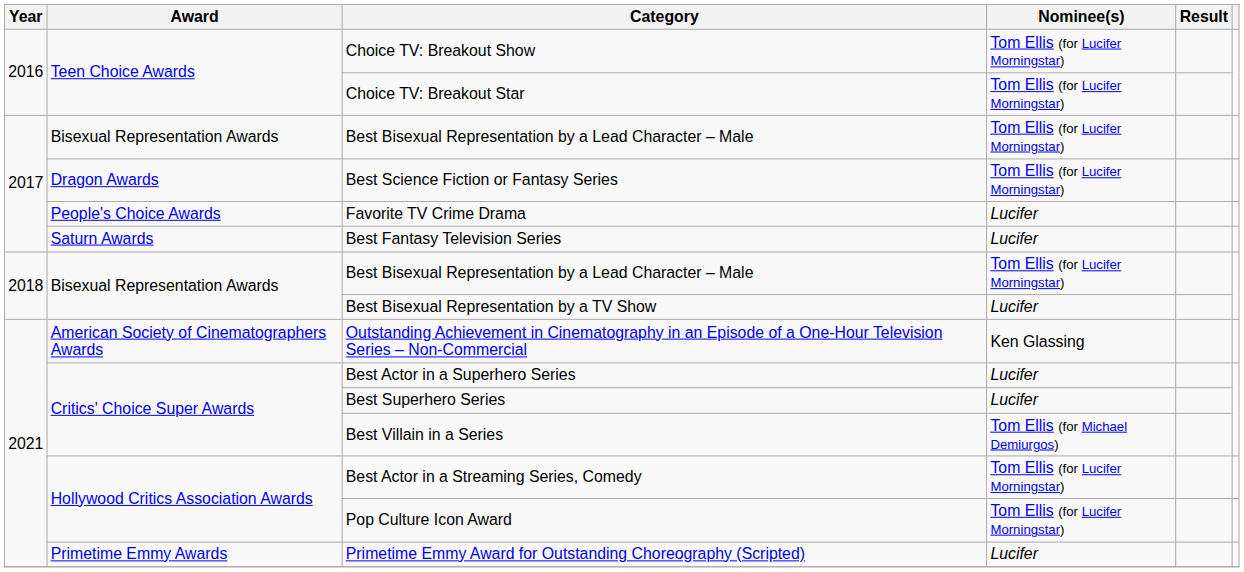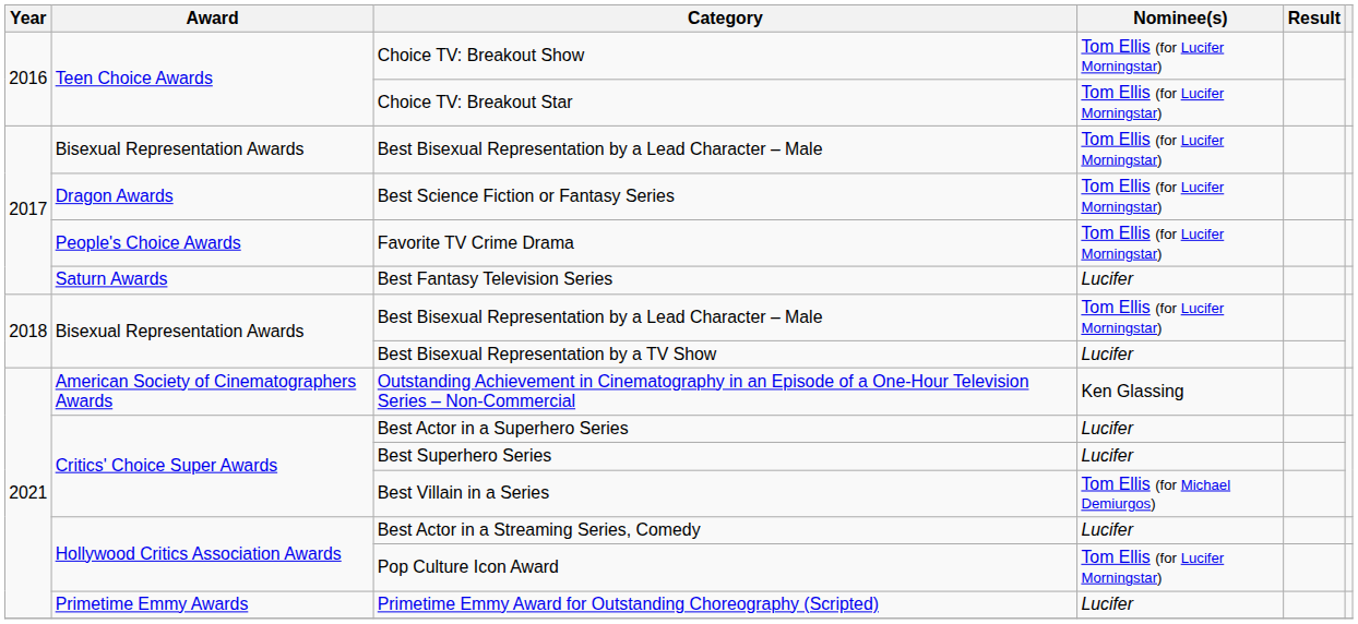Favorite TV Crime Drama | Nominee(s): Lucifer -> Tom Ellis (for Lucifer Morningstar)
Best Actor in a Streaming Series, Comedy | Nominee(s): Tom Ellis (for Lucifer Morningstar) -> Lucifer
